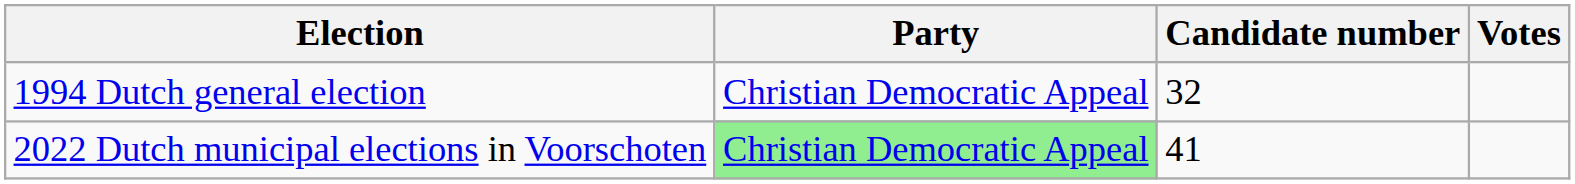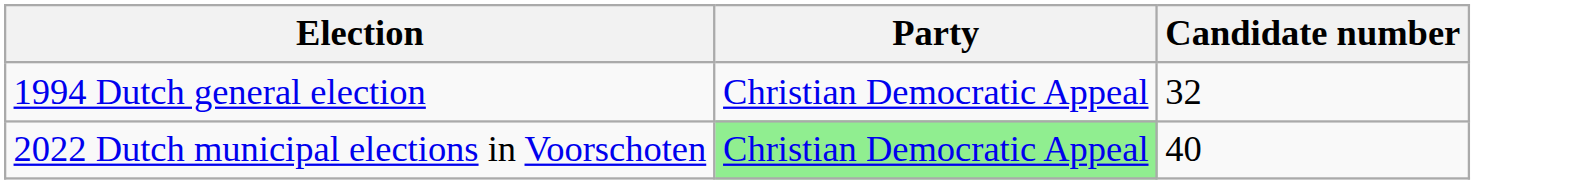- column: Votes
2022 Dutch municipal elections in Voorschoten | Candidate number: 41 -> 40
